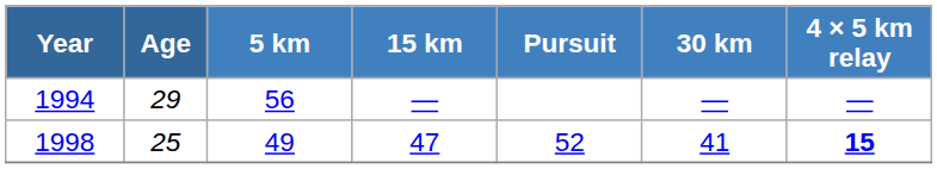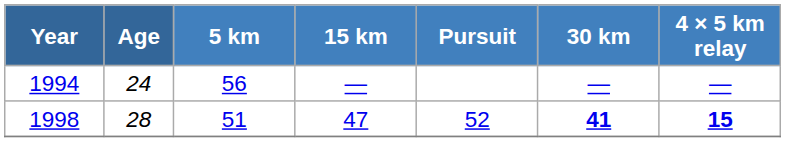1994 | Age: 29 -> 24
1998 | Age: 25 -> 28
1998 | 5 km: 49 -> 51
1998 | 30 km: normal -> bold
